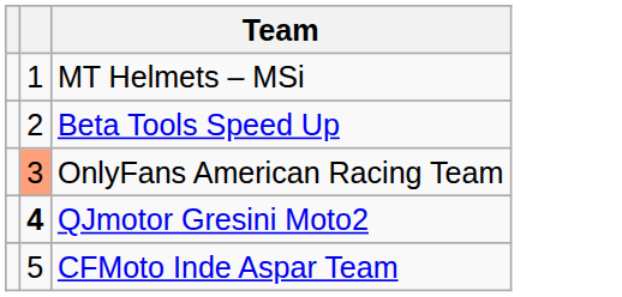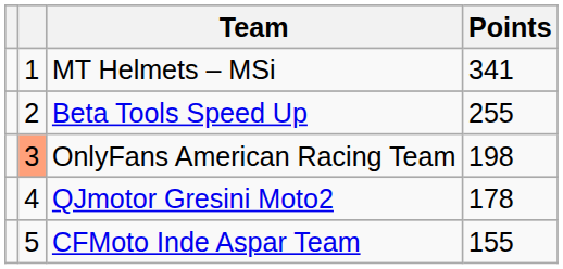+ column: Points | 341 | 255 | 198 | 178 | 155
QJmotor Gresini Moto2 | column 2: bold -> normal
